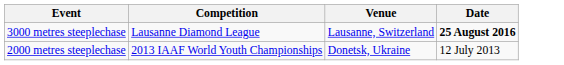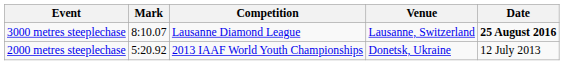+ column: Mark | 8:10.07 | 5:20.92
